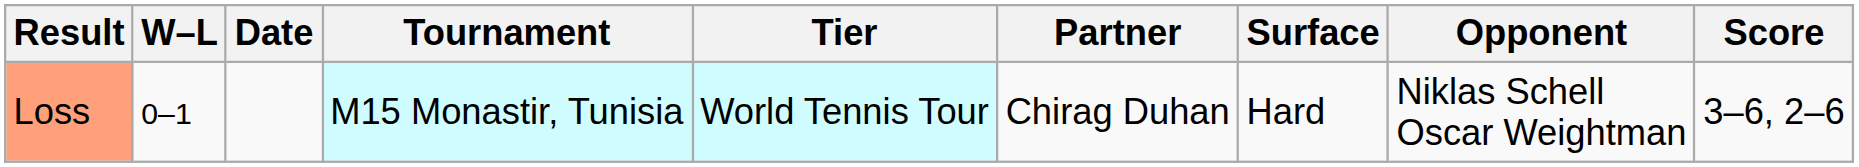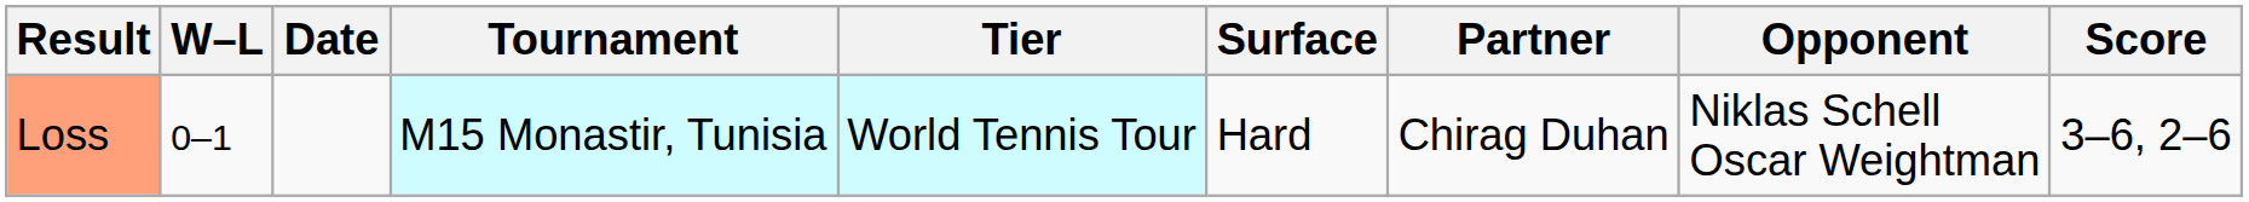columns swapped: Surface <-> Partner
